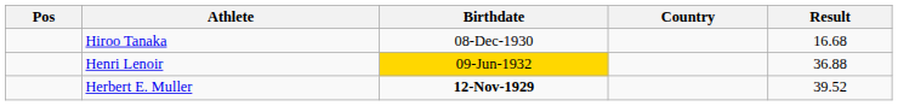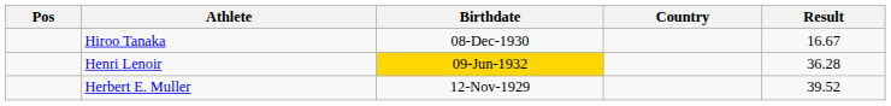Hiroo Tanaka | Result: 16.68 -> 16.67
Henri Lenoir | Result: 36.88 -> 36.28
Herbert E. Muller | Birthdate: bold -> normal
